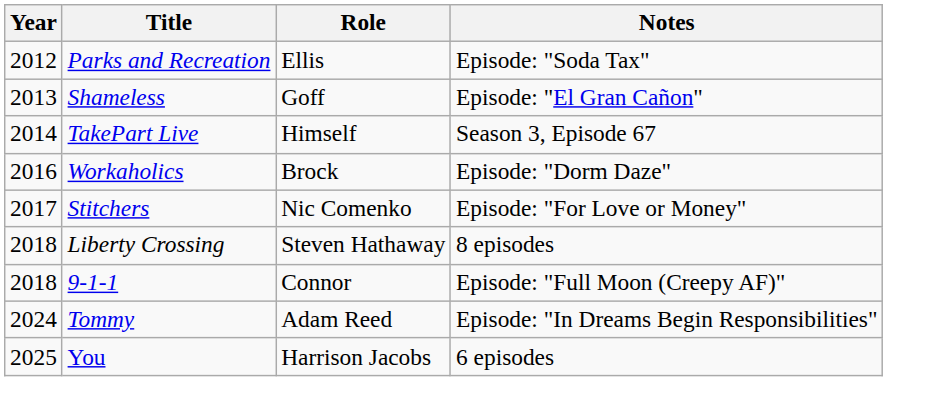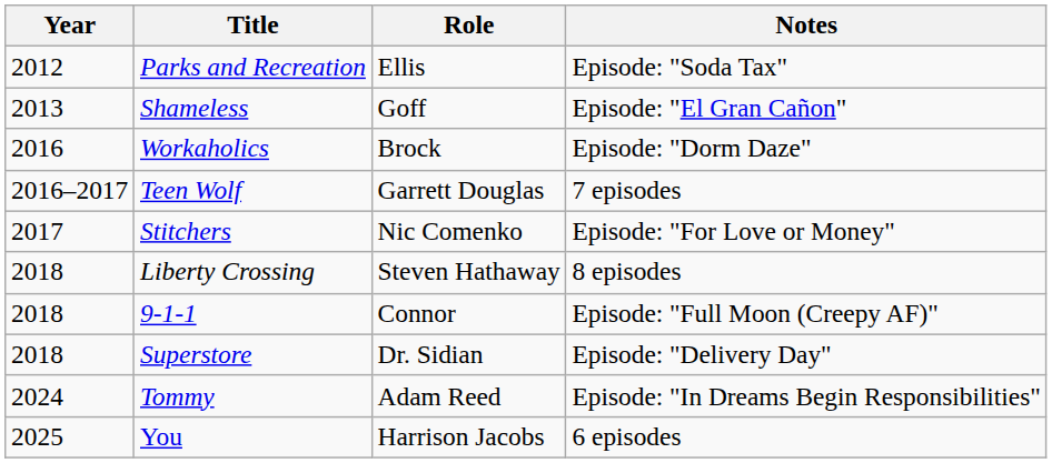- row: 2014 | TakePart Live | Himself | Season 3, Episode 67
+ row: 2016–2017 | Teen Wolf | Garrett Douglas | 7 episodes
+ row: 2018 | Superstore | Dr. Sidian | Episode: "Delivery Day"
